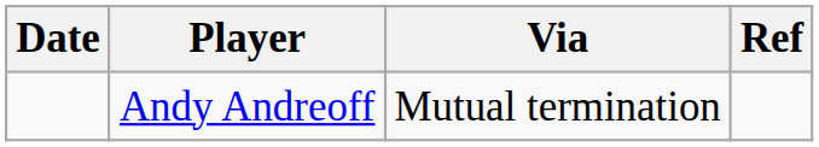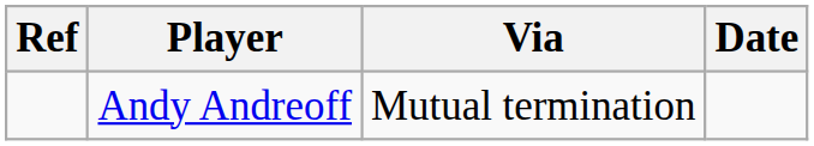columns swapped: Date <-> Ref
